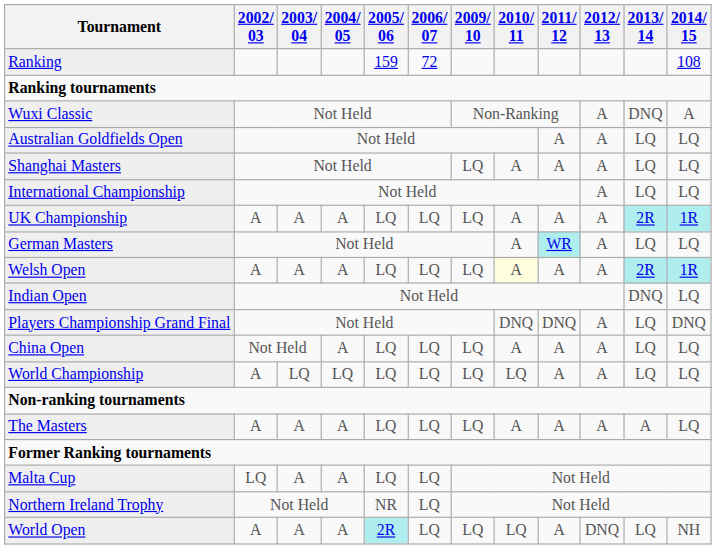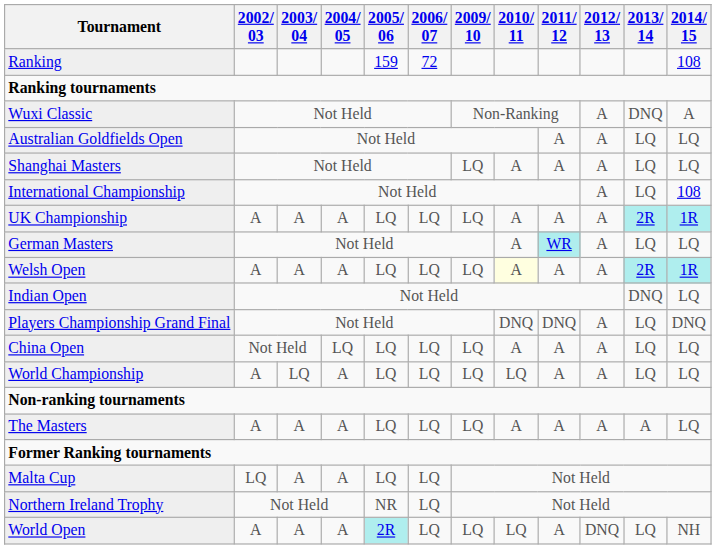International Championship | 2014/ 15: LQ -> 108
China Open | 2004/ 05: A -> LQ
World Championship | 2004/ 05: LQ -> A
